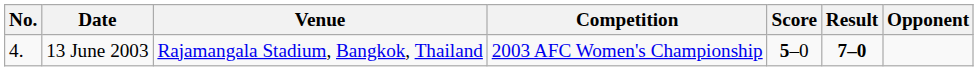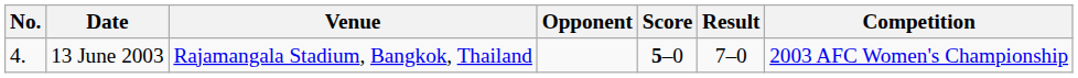columns swapped: Opponent <-> Competition
13 June 2003 | Result: bold -> normal
